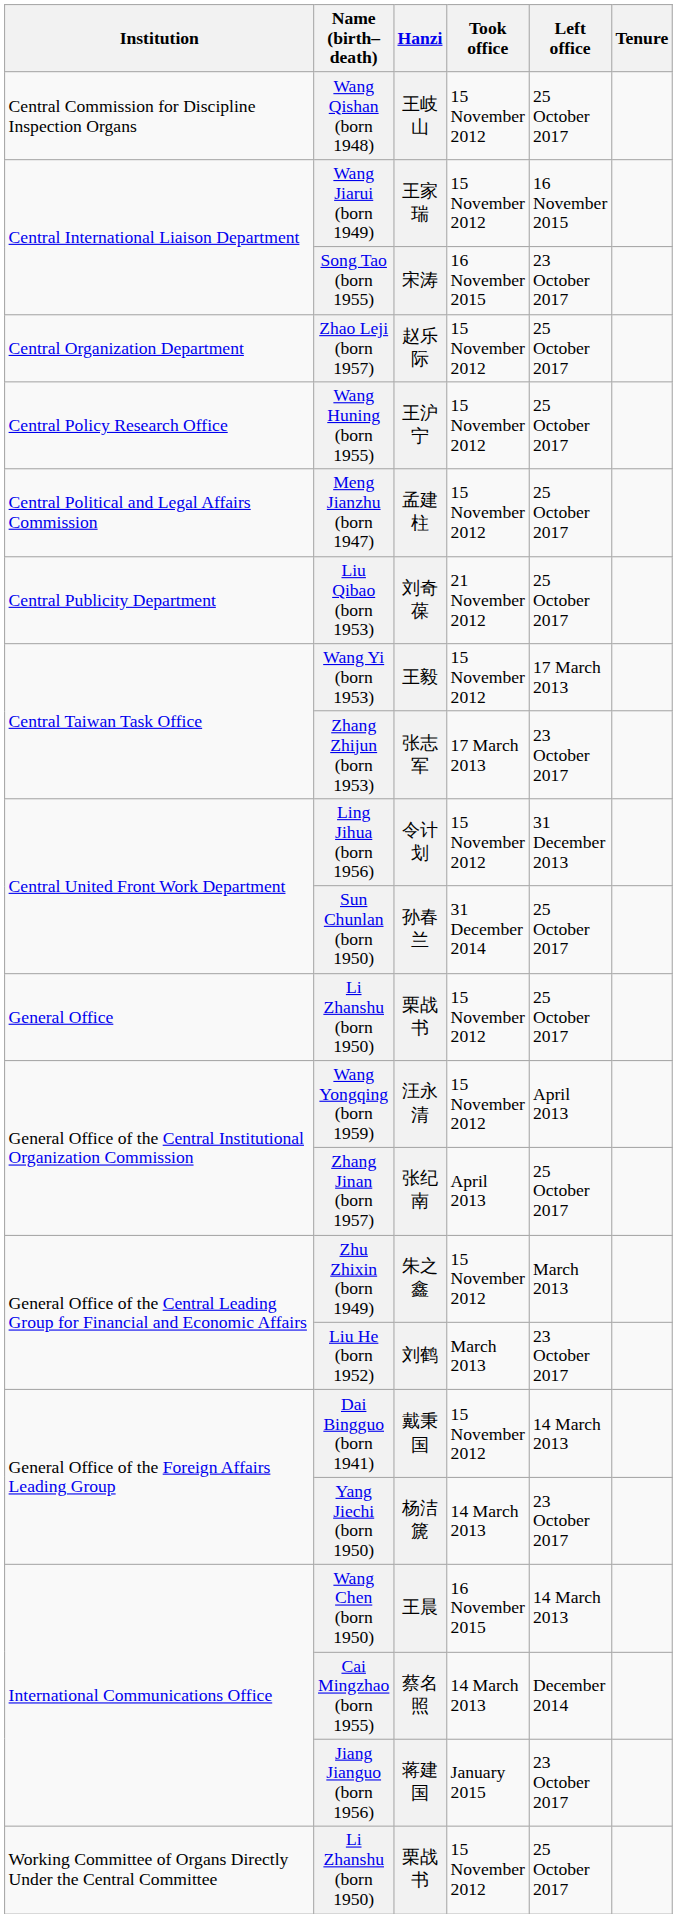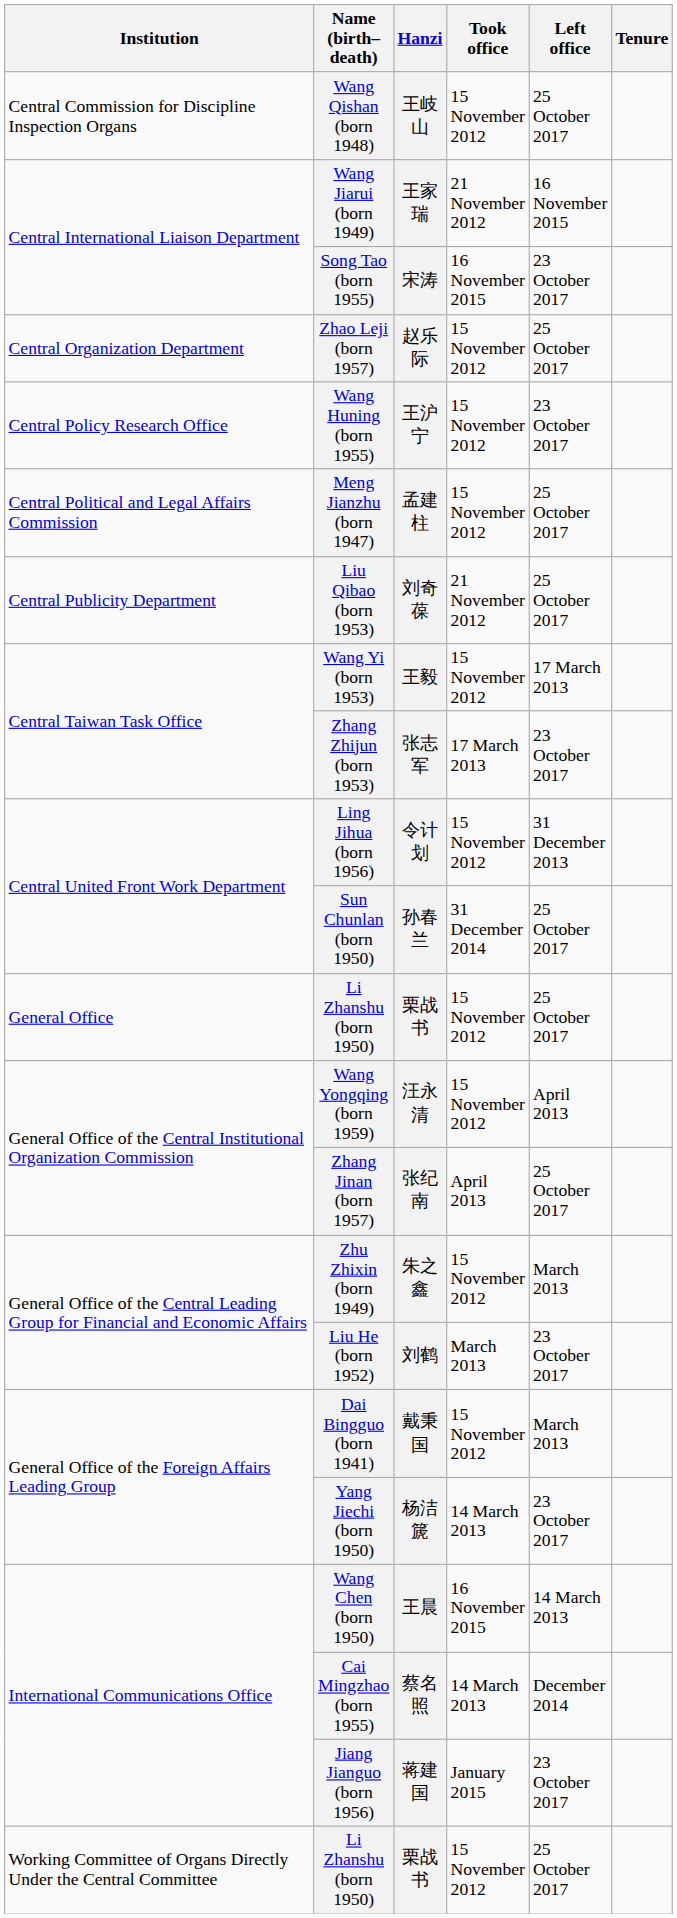Wang Jiarui (born 1949) | Took office: 15 November 2012 -> 21 November 2012
Wang Huning (born 1955) | Left office: 25 October 2017 -> 23 October 2017
Dai Bingguo (born 1941) | Left office: 14 March 2013 -> March 2013
